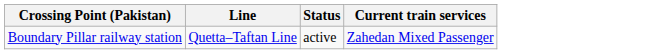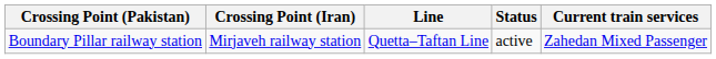+ column: Crossing Point (Iran) | Mirjaveh railway station
